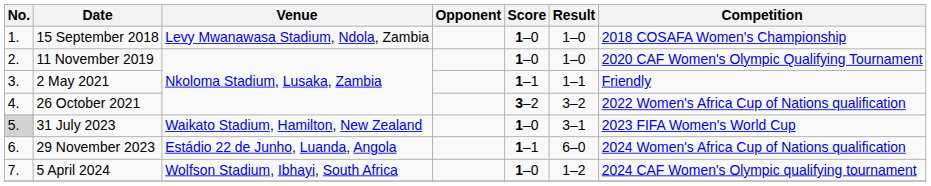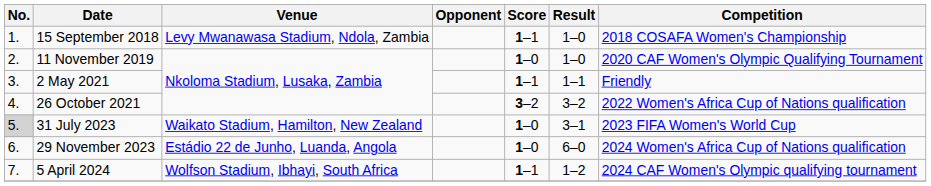15 September 2018 | Score: 1–0 -> 1–1
29 November 2023 | Score: 1–1 -> 1–0
5 April 2024 | Score: 1–0 -> 1–1
